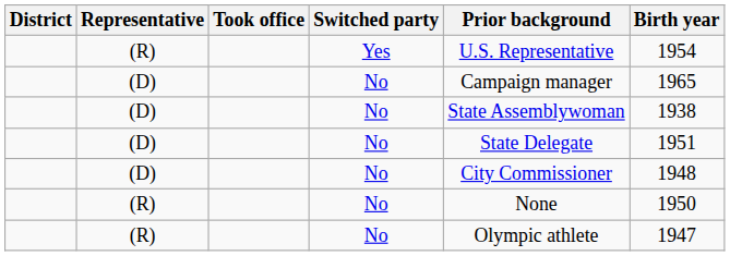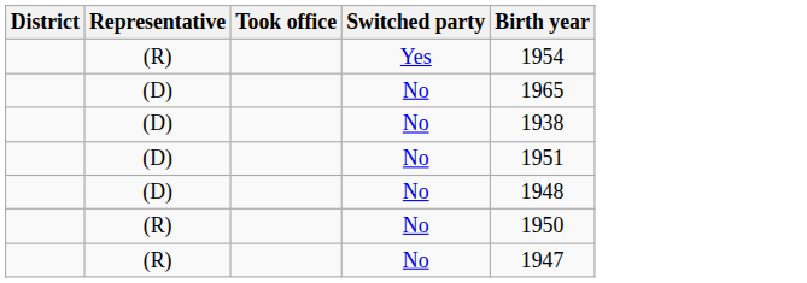- column: Prior background | U.S. Representative | Campaign manager | State Assemblywoman | State Delegate | City Commissioner | None | Olympic athlete
